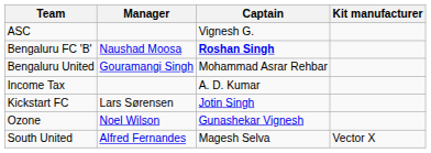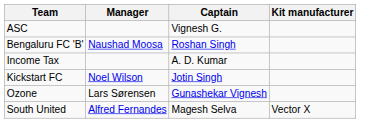Bengaluru FC 'B' | Captain: bold -> normal
- row: Bengaluru United | Gouramangi Singh | Mohammad Asrar Rehbar
Kickstart FC | Manager: Lars Sørensen -> Noel Wilson
Ozone | Manager: Noel Wilson -> Lars Sørensen
